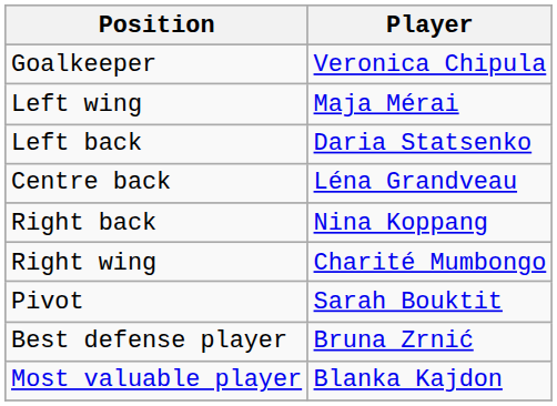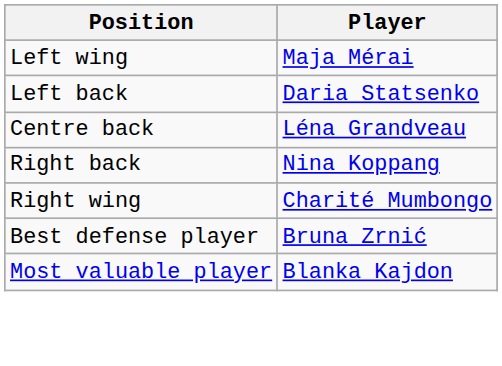- row: Goalkeeper | Veronica Chipula
- row: Pivot | Sarah Bouktit
